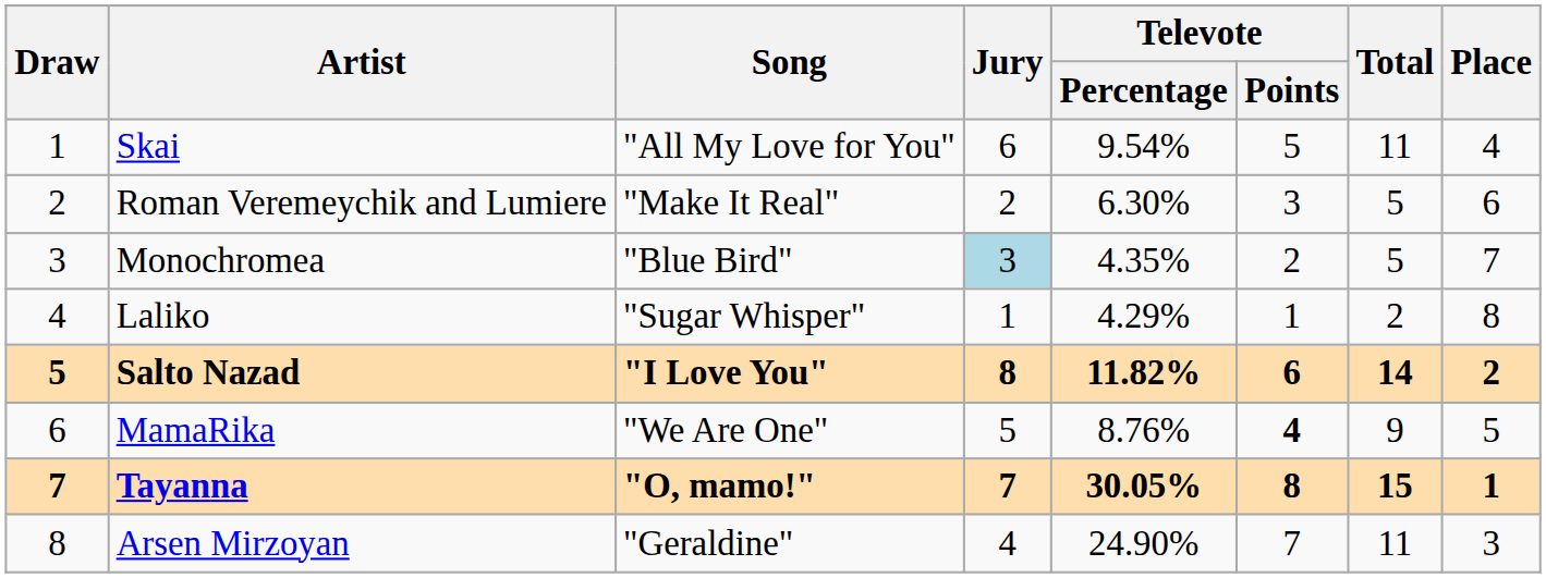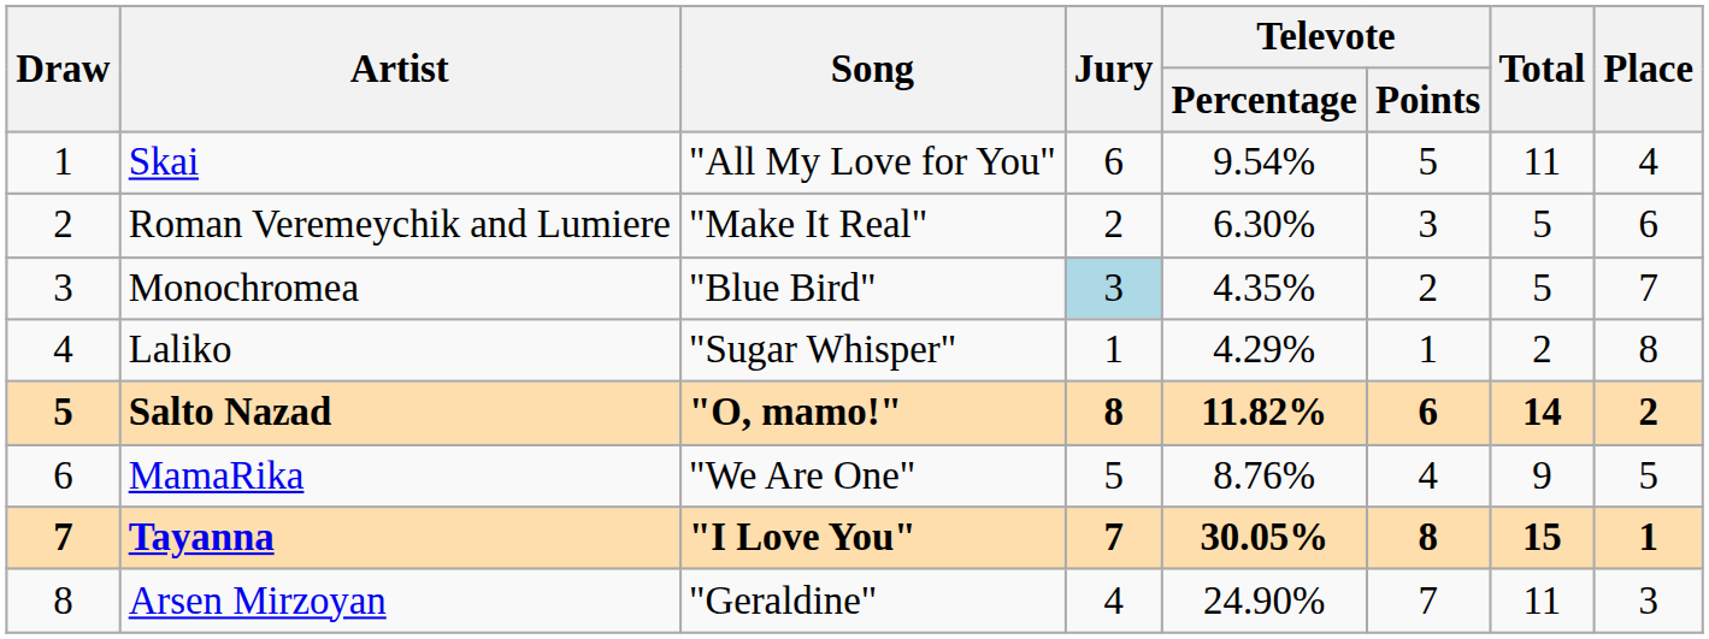Salto Nazad | Song: "I Love You" -> "O, mamo!"
MamaRika | Televote / Points: bold -> normal
Tayanna | Song: "O, mamo!" -> "I Love You"
